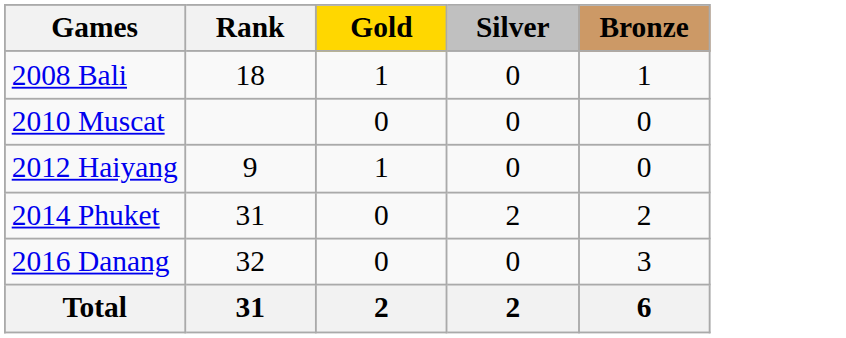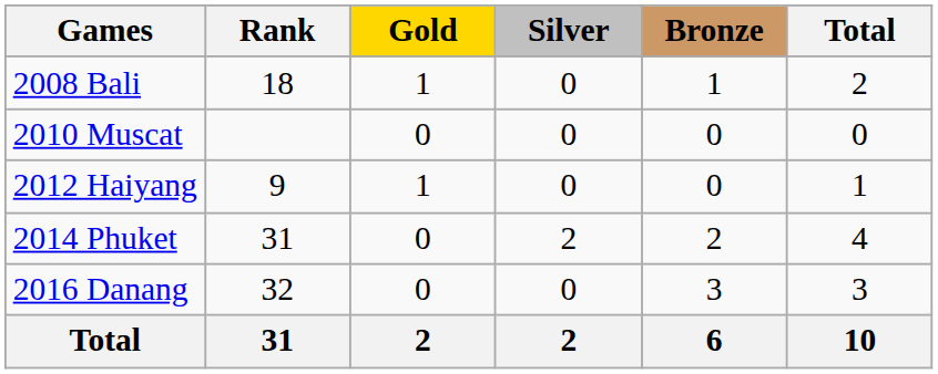+ column: Total | 2 | 0 | 1 | 4 | 3 | 10
